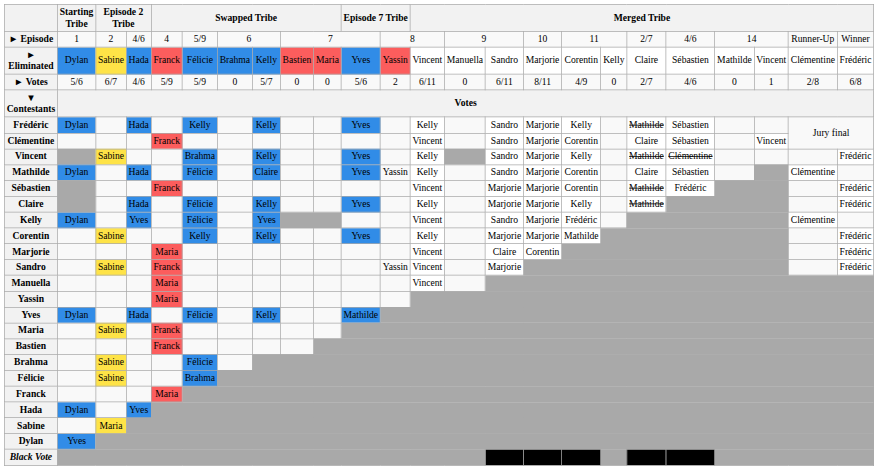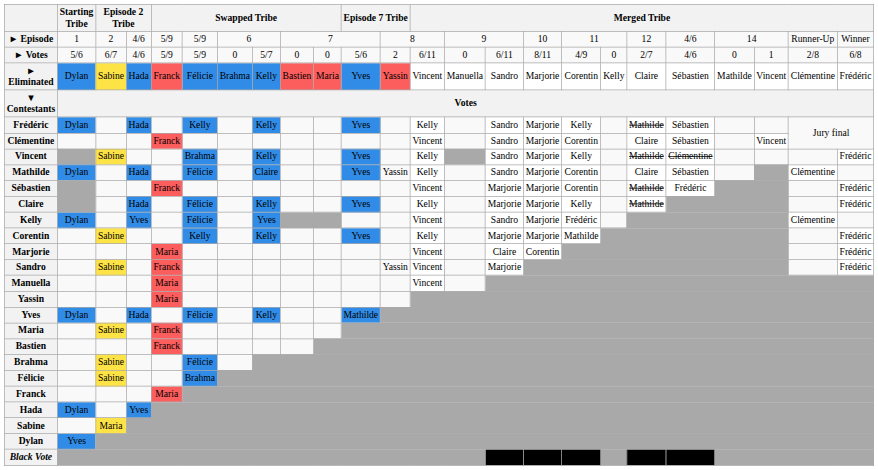► Episode | column 5: 4 -> 5/9
► Episode | column 19: 2/7 -> 12
rows swapped: ► Eliminated <-> ► Votes
